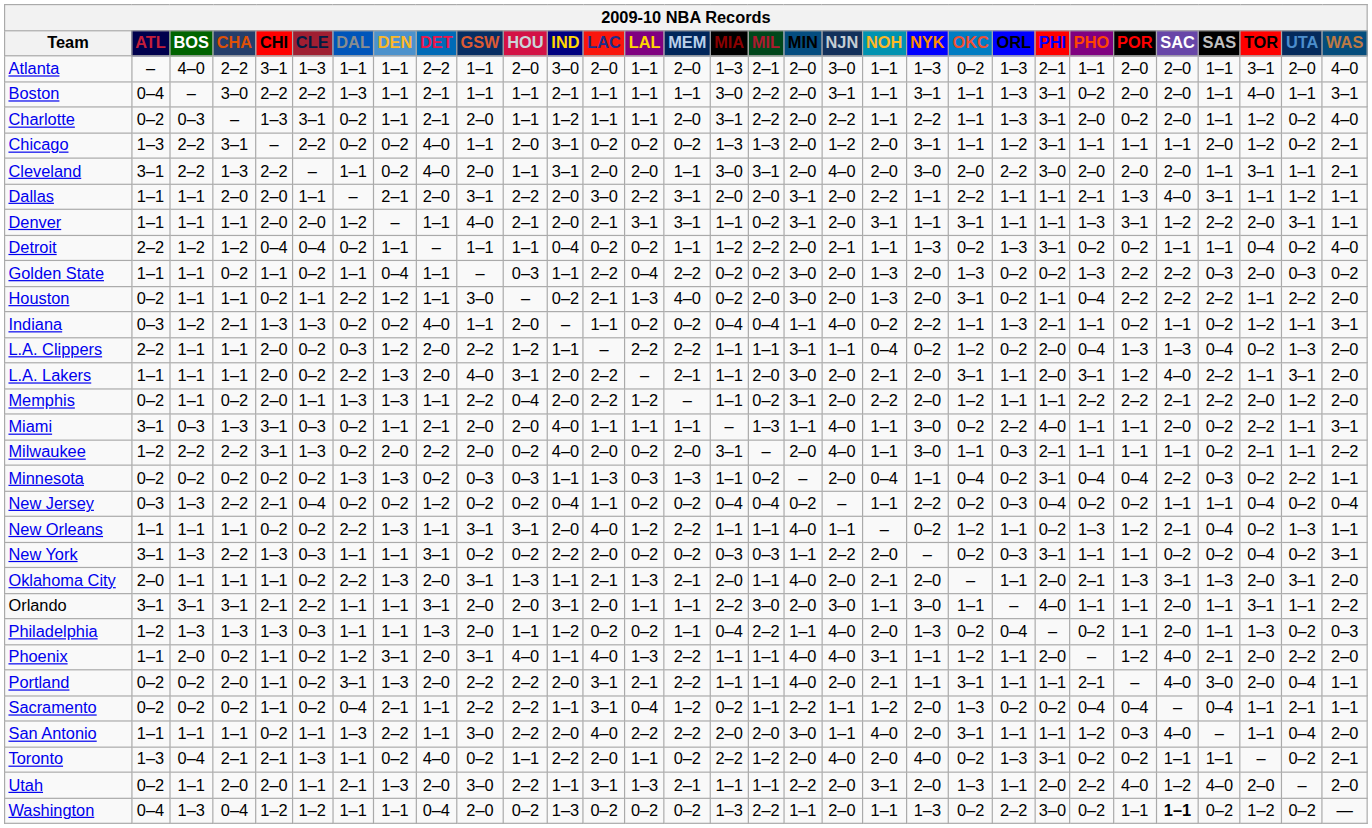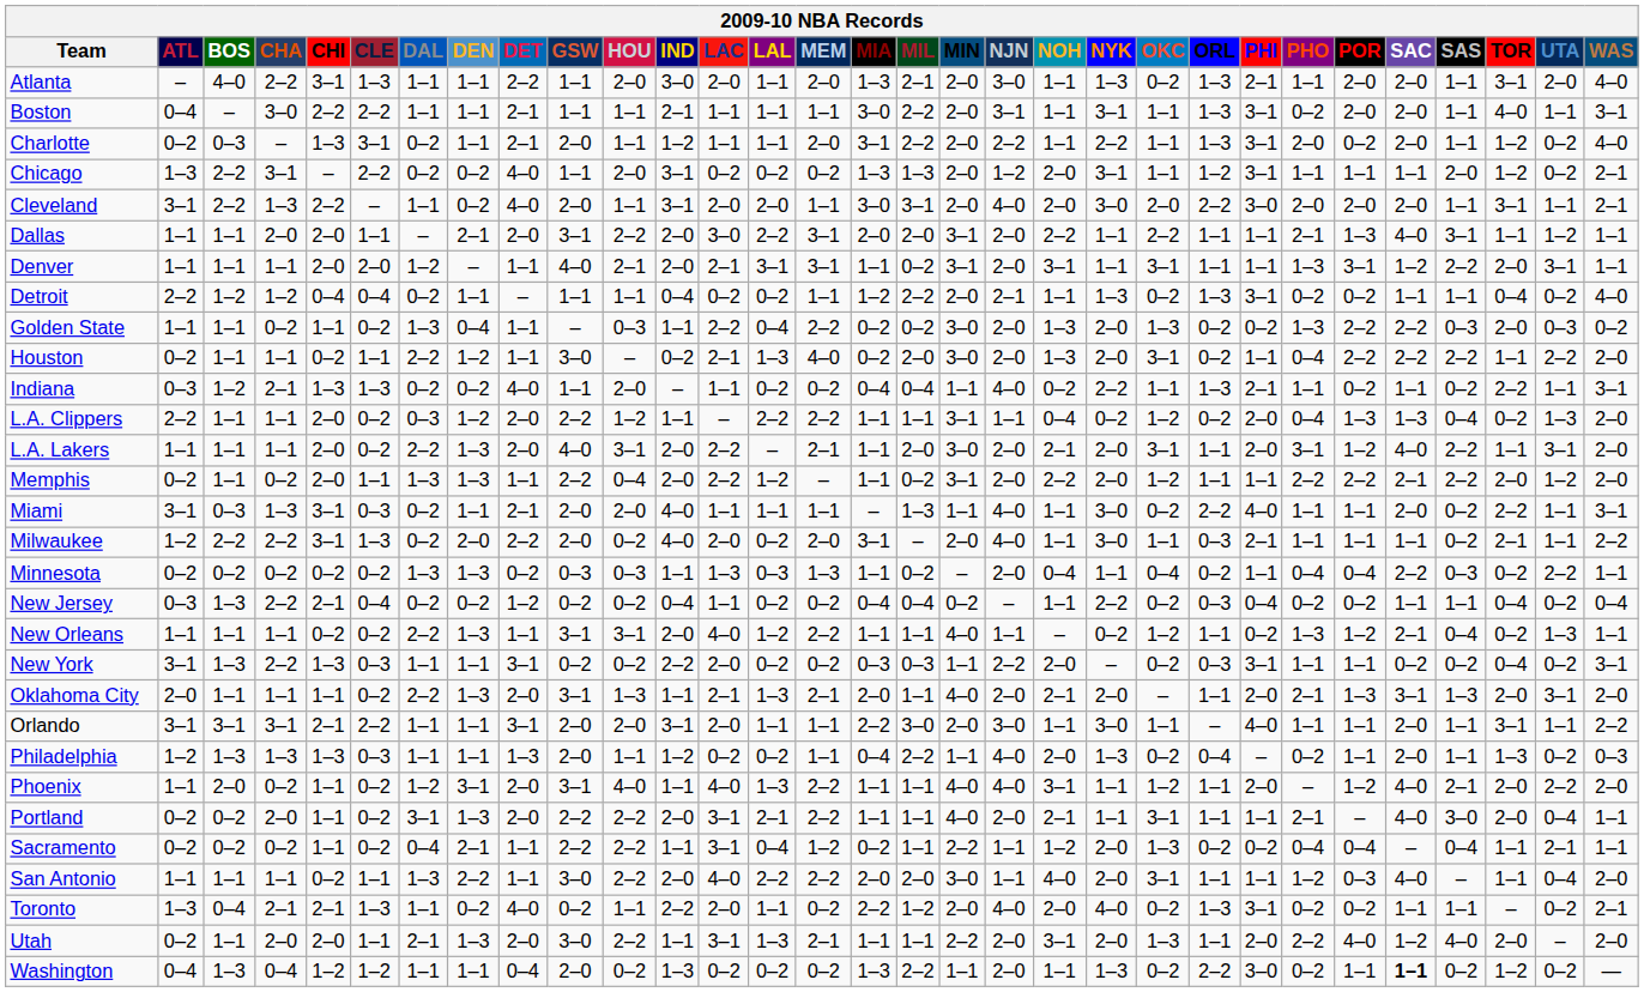Boston | DAL: 1–3 -> 1–1
Golden State | DAL: 1–1 -> 1–3
Indiana | TOR: 1–2 -> 2–2
Minnesota | PHI: 3–1 -> 1–1
